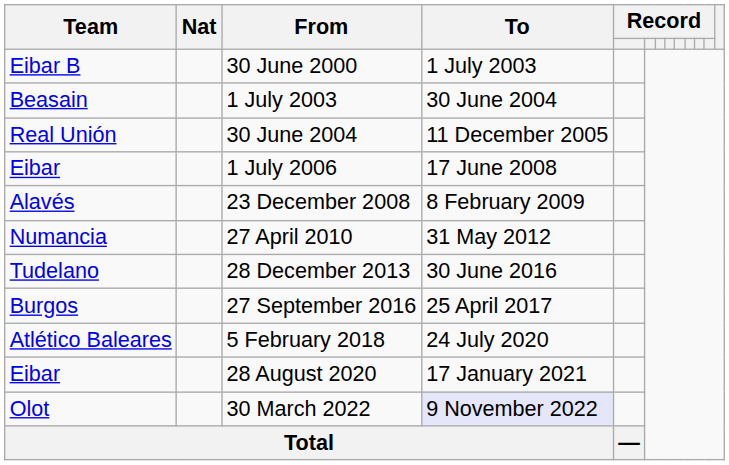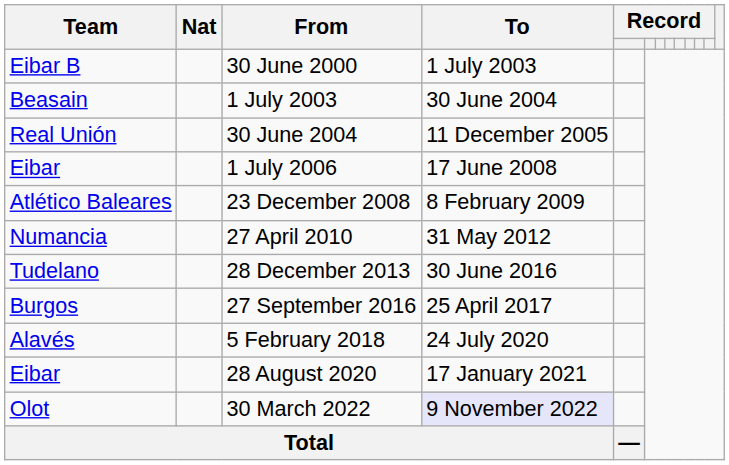23 December 2008 | Team: Alavés -> Atlético Baleares
5 February 2018 | Team: Atlético Baleares -> Alavés
